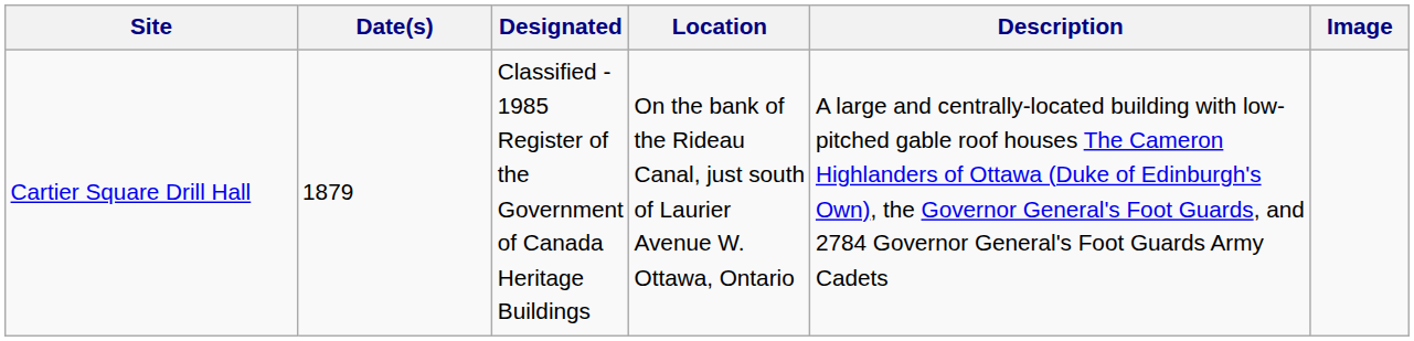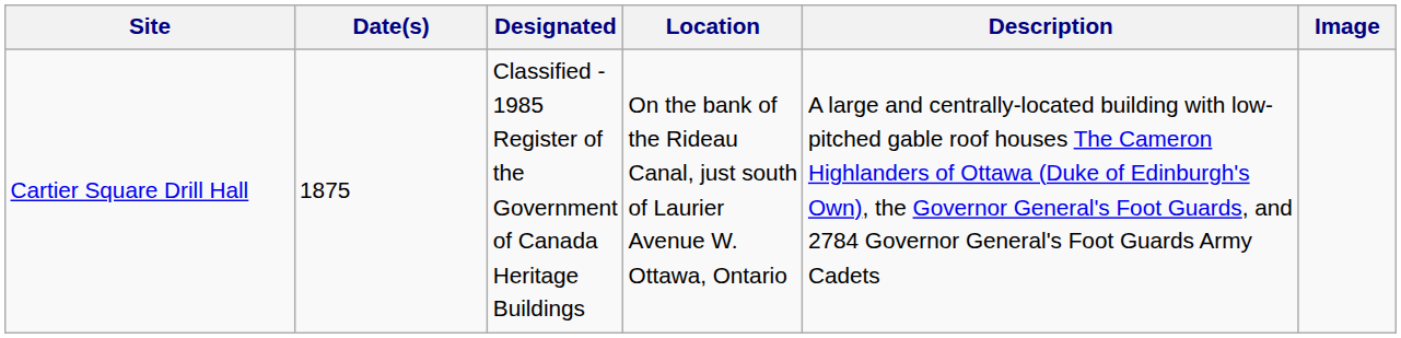Cartier Square Drill Hall | Date(s): 1879 -> 1875
